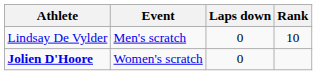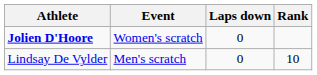rows swapped: Lindsay De Vylder <-> Jolien D'Hoore
